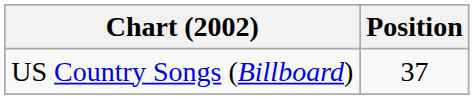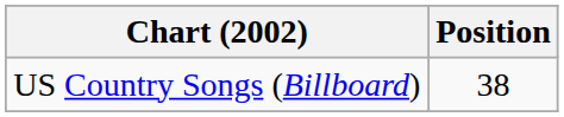US Country Songs (Billboard) | Position: 37 -> 38
